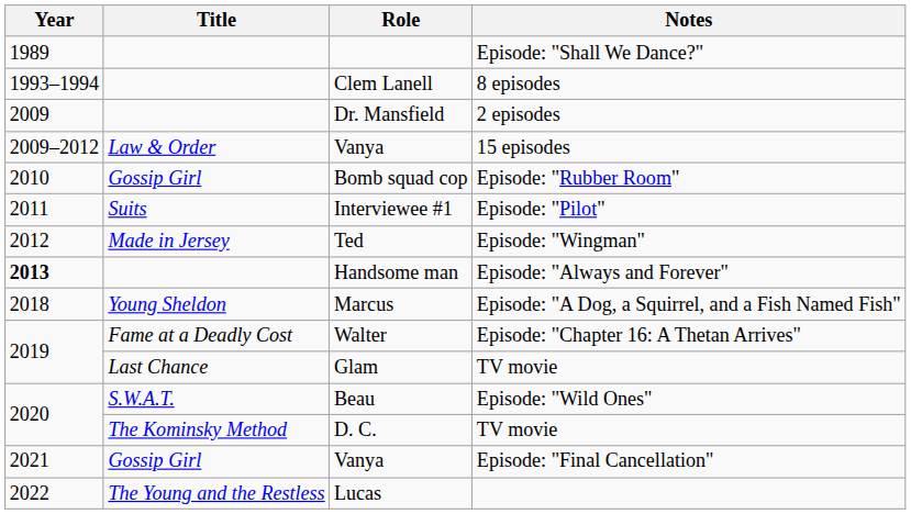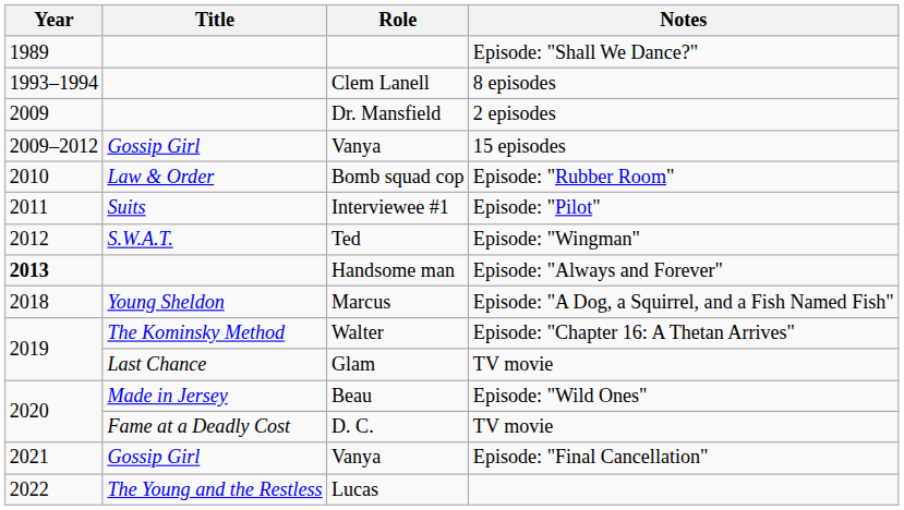Vanya / 15 episodes | Title: Law & Order -> Gossip Girl
Bomb squad cop | Title: Gossip Girl -> Law & Order
Ted | Title: Made in Jersey -> S.W.A.T.
Walter | Title: Fame at a Deadly Cost -> The Kominsky Method
Beau | Title: S.W.A.T. -> Made in Jersey
D. C. | Title: The Kominsky Method -> Fame at a Deadly Cost
